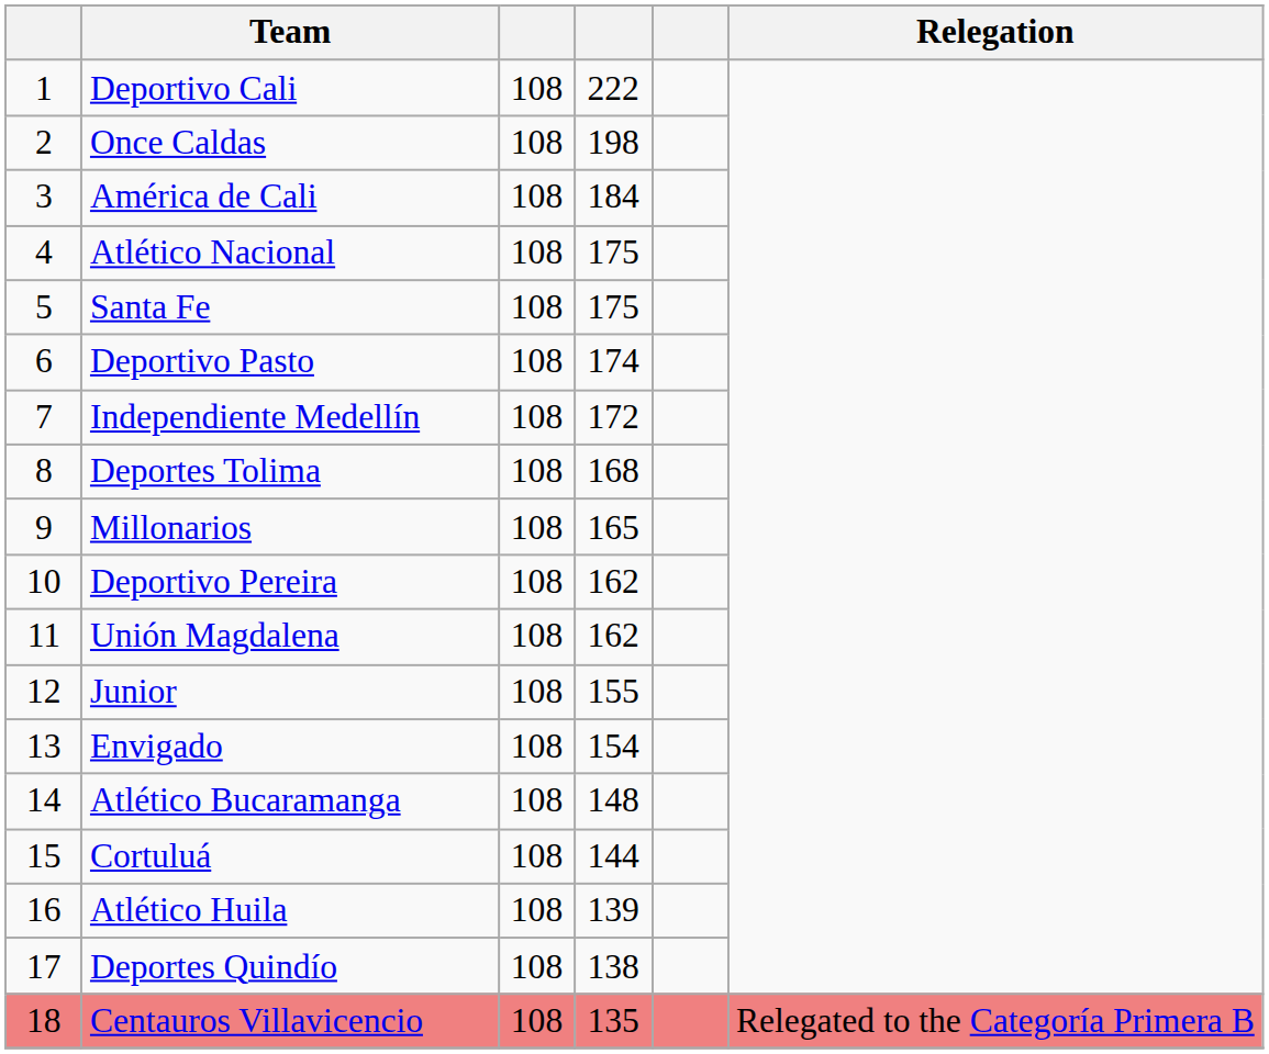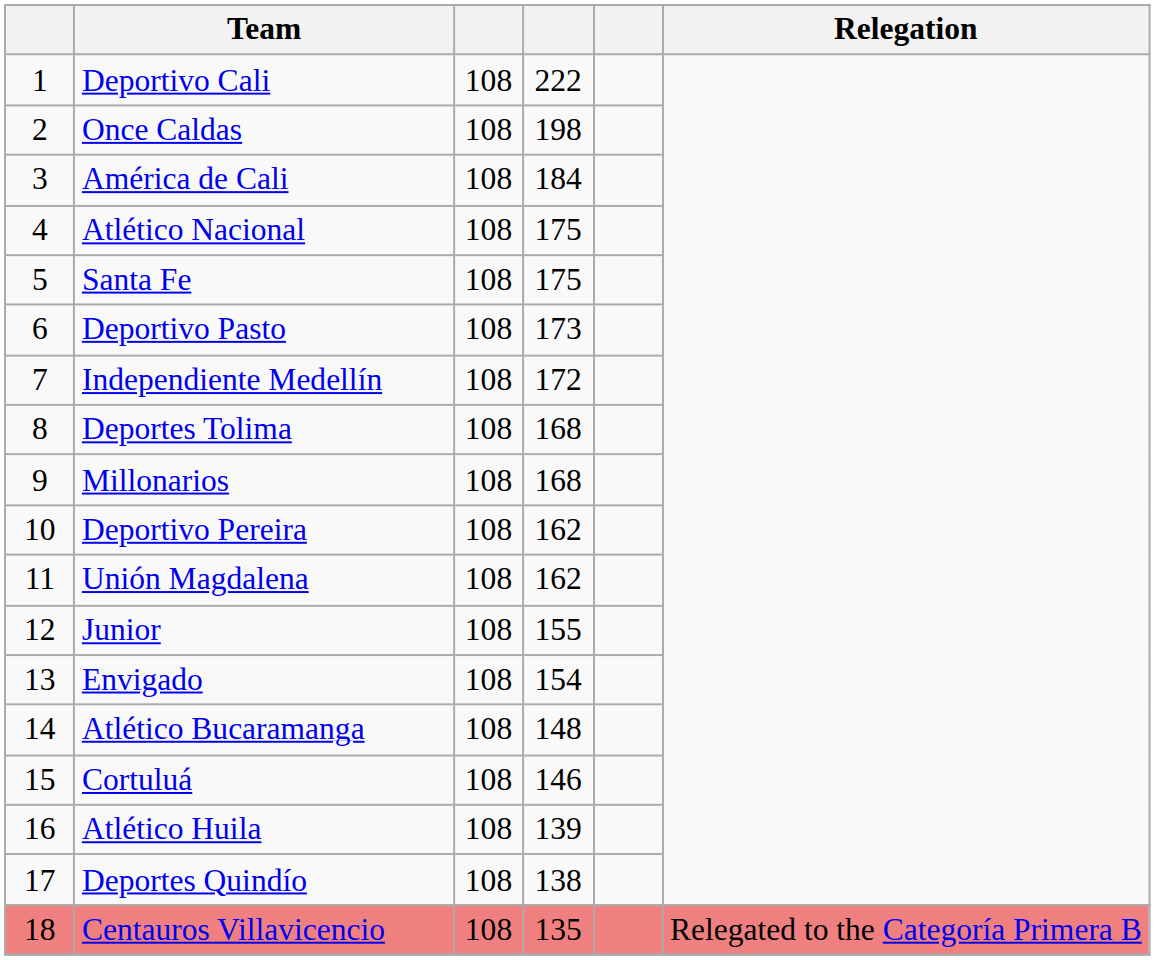Deportivo Pasto | column 4: 174 -> 173
Millonarios | column 4: 165 -> 168
Cortuluá | column 4: 144 -> 146
